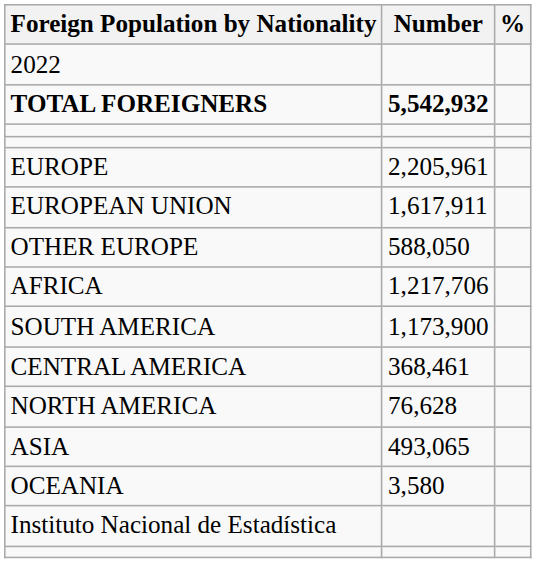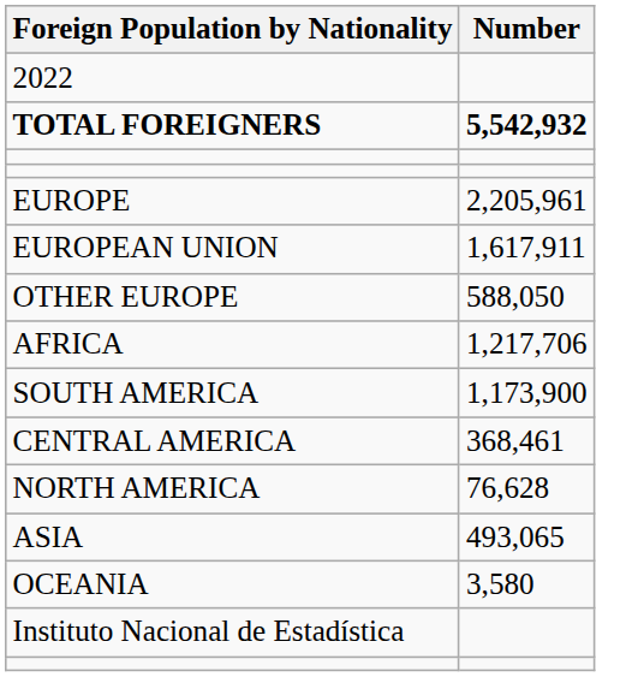- column: %
